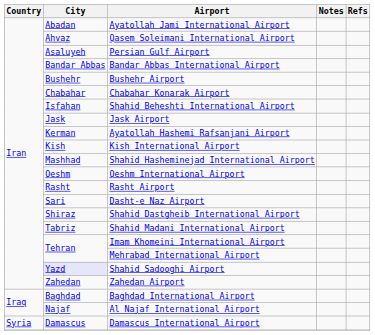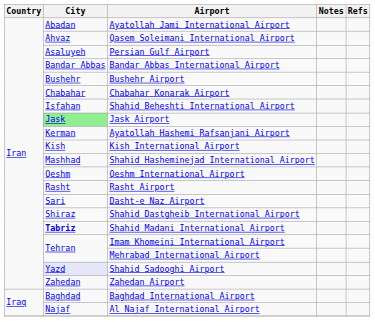Jask Airport | City: no background -> lightgreen background
Shahid Madani International Airport | City: normal -> bold
- row: Syria | Damascus | Damascus International Airport
